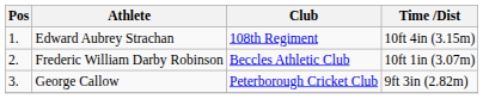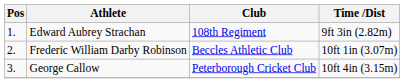Edward Aubrey Strachan | Time /Dist: 10ft 4in (3.15m) -> 9ft 3in (2.82m)
George Callow | Time /Dist: 9ft 3in (2.82m) -> 10ft 4in (3.15m)
